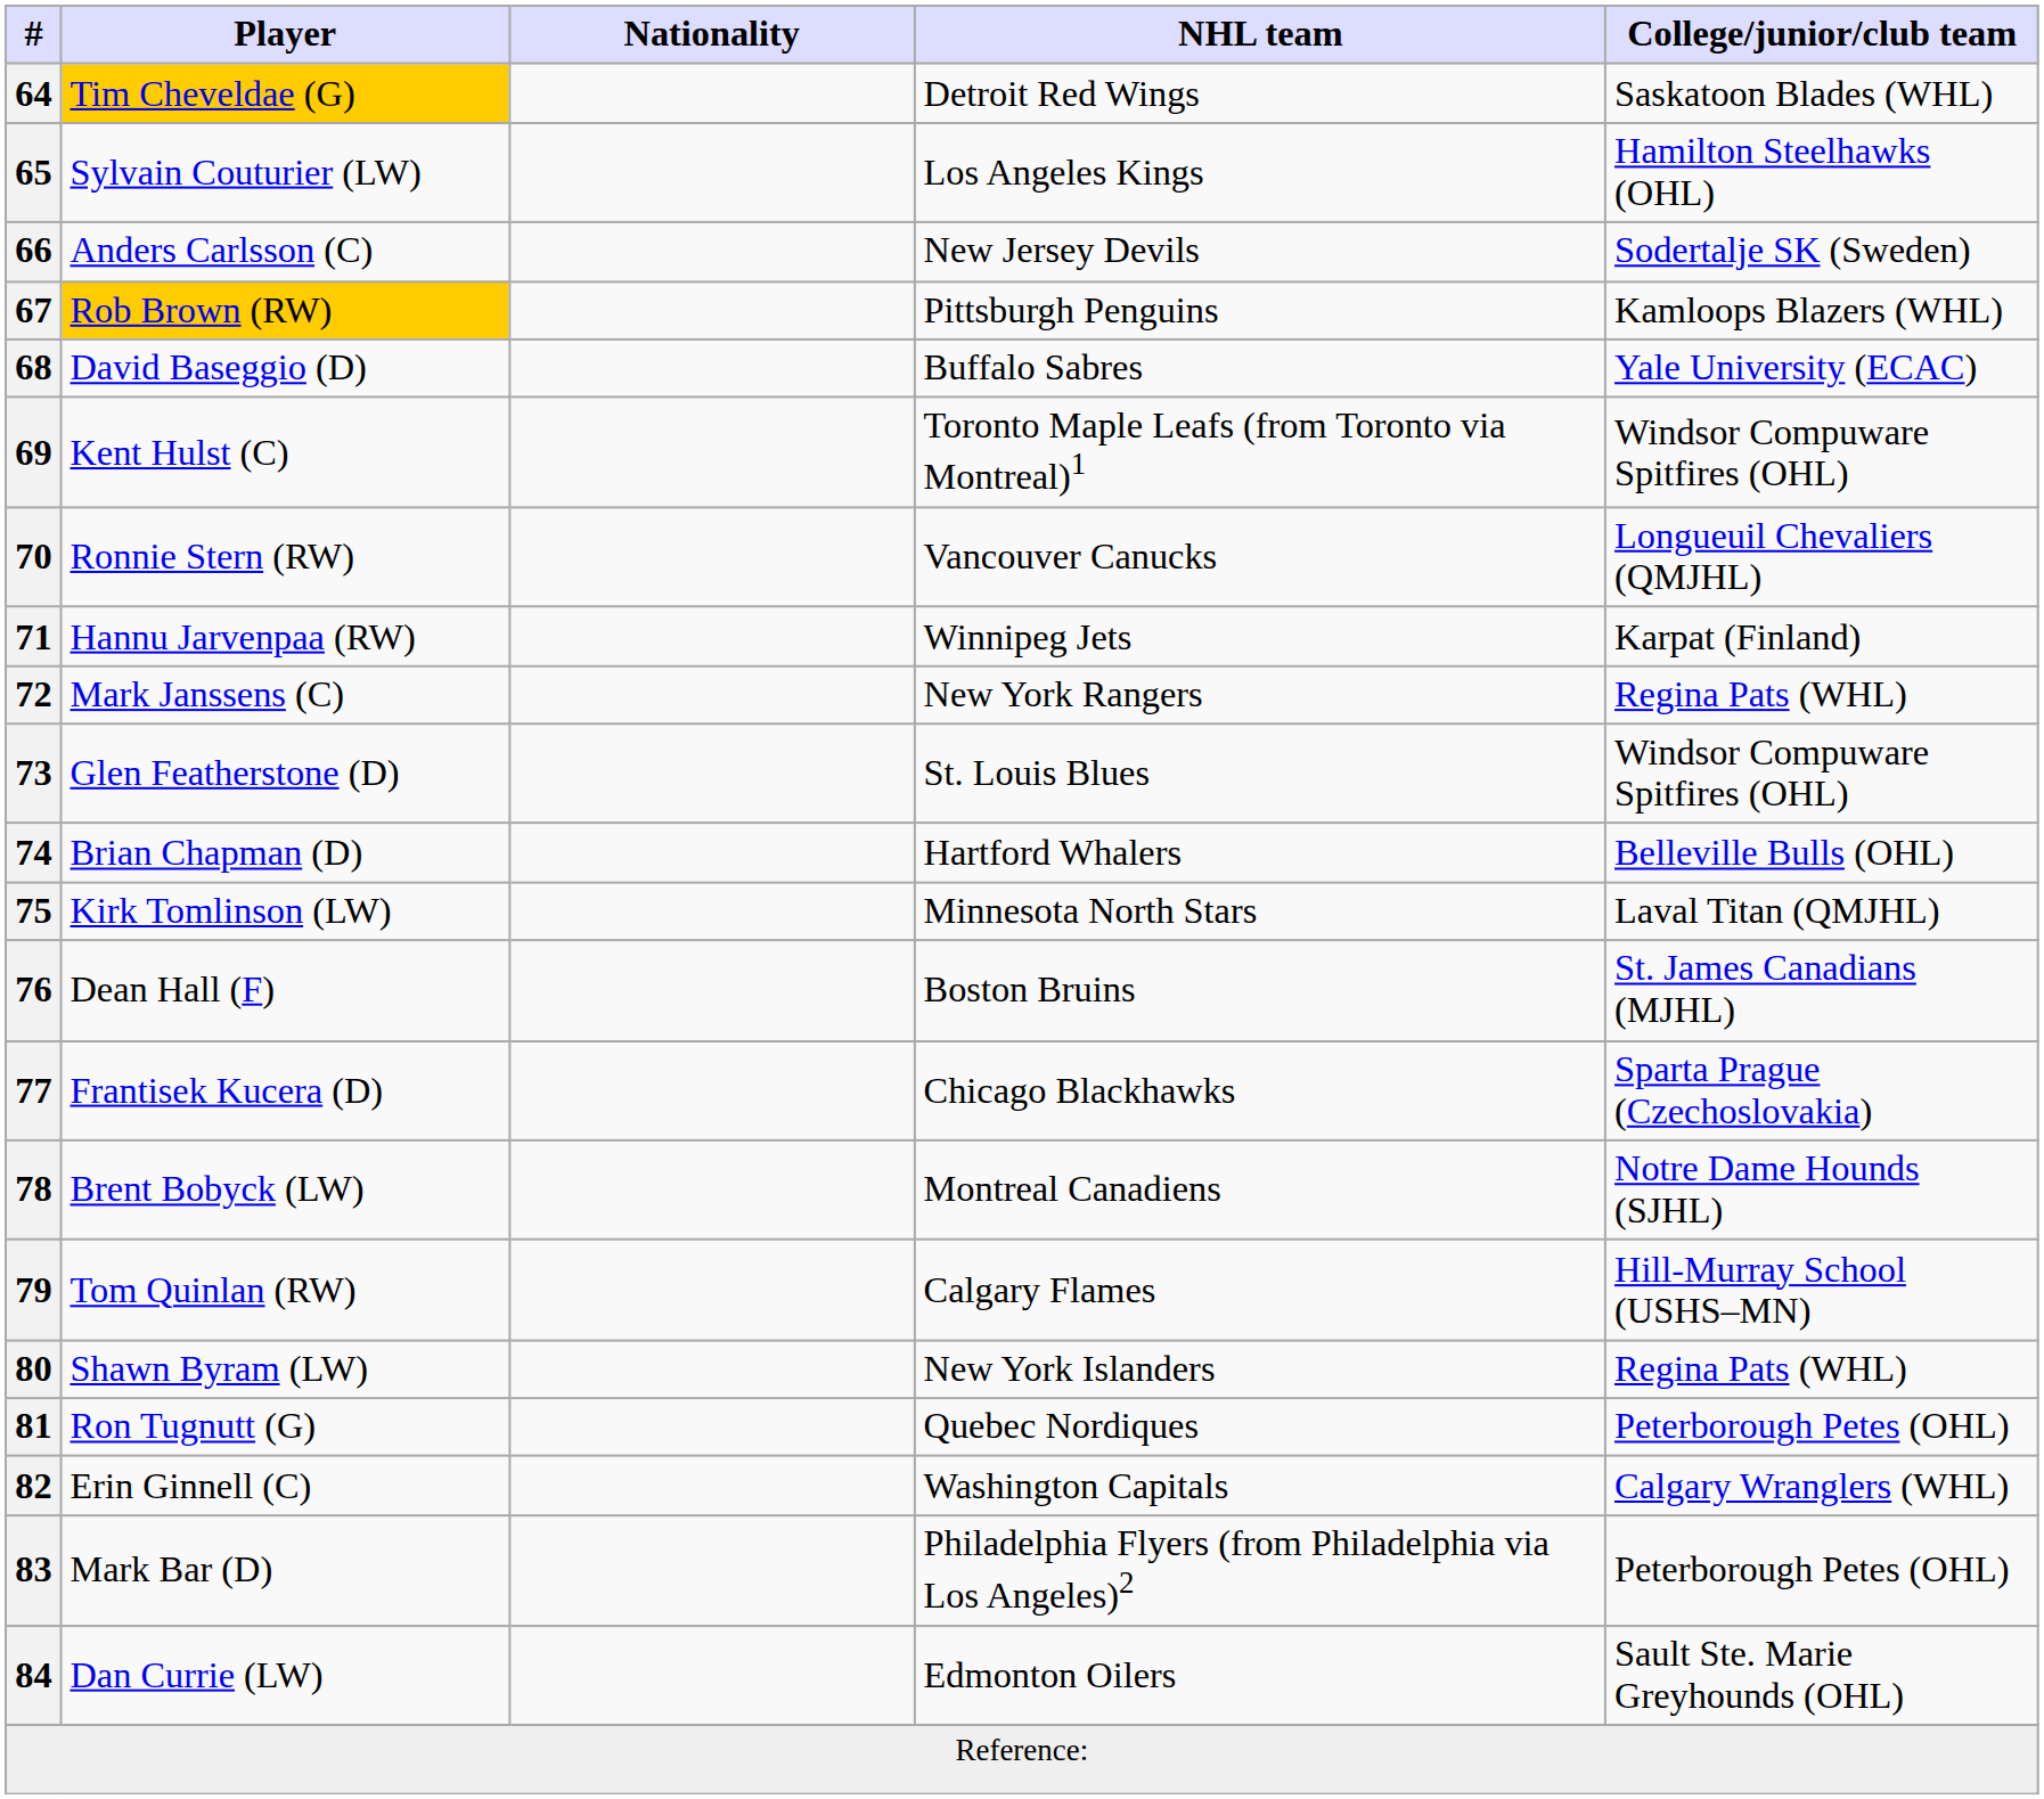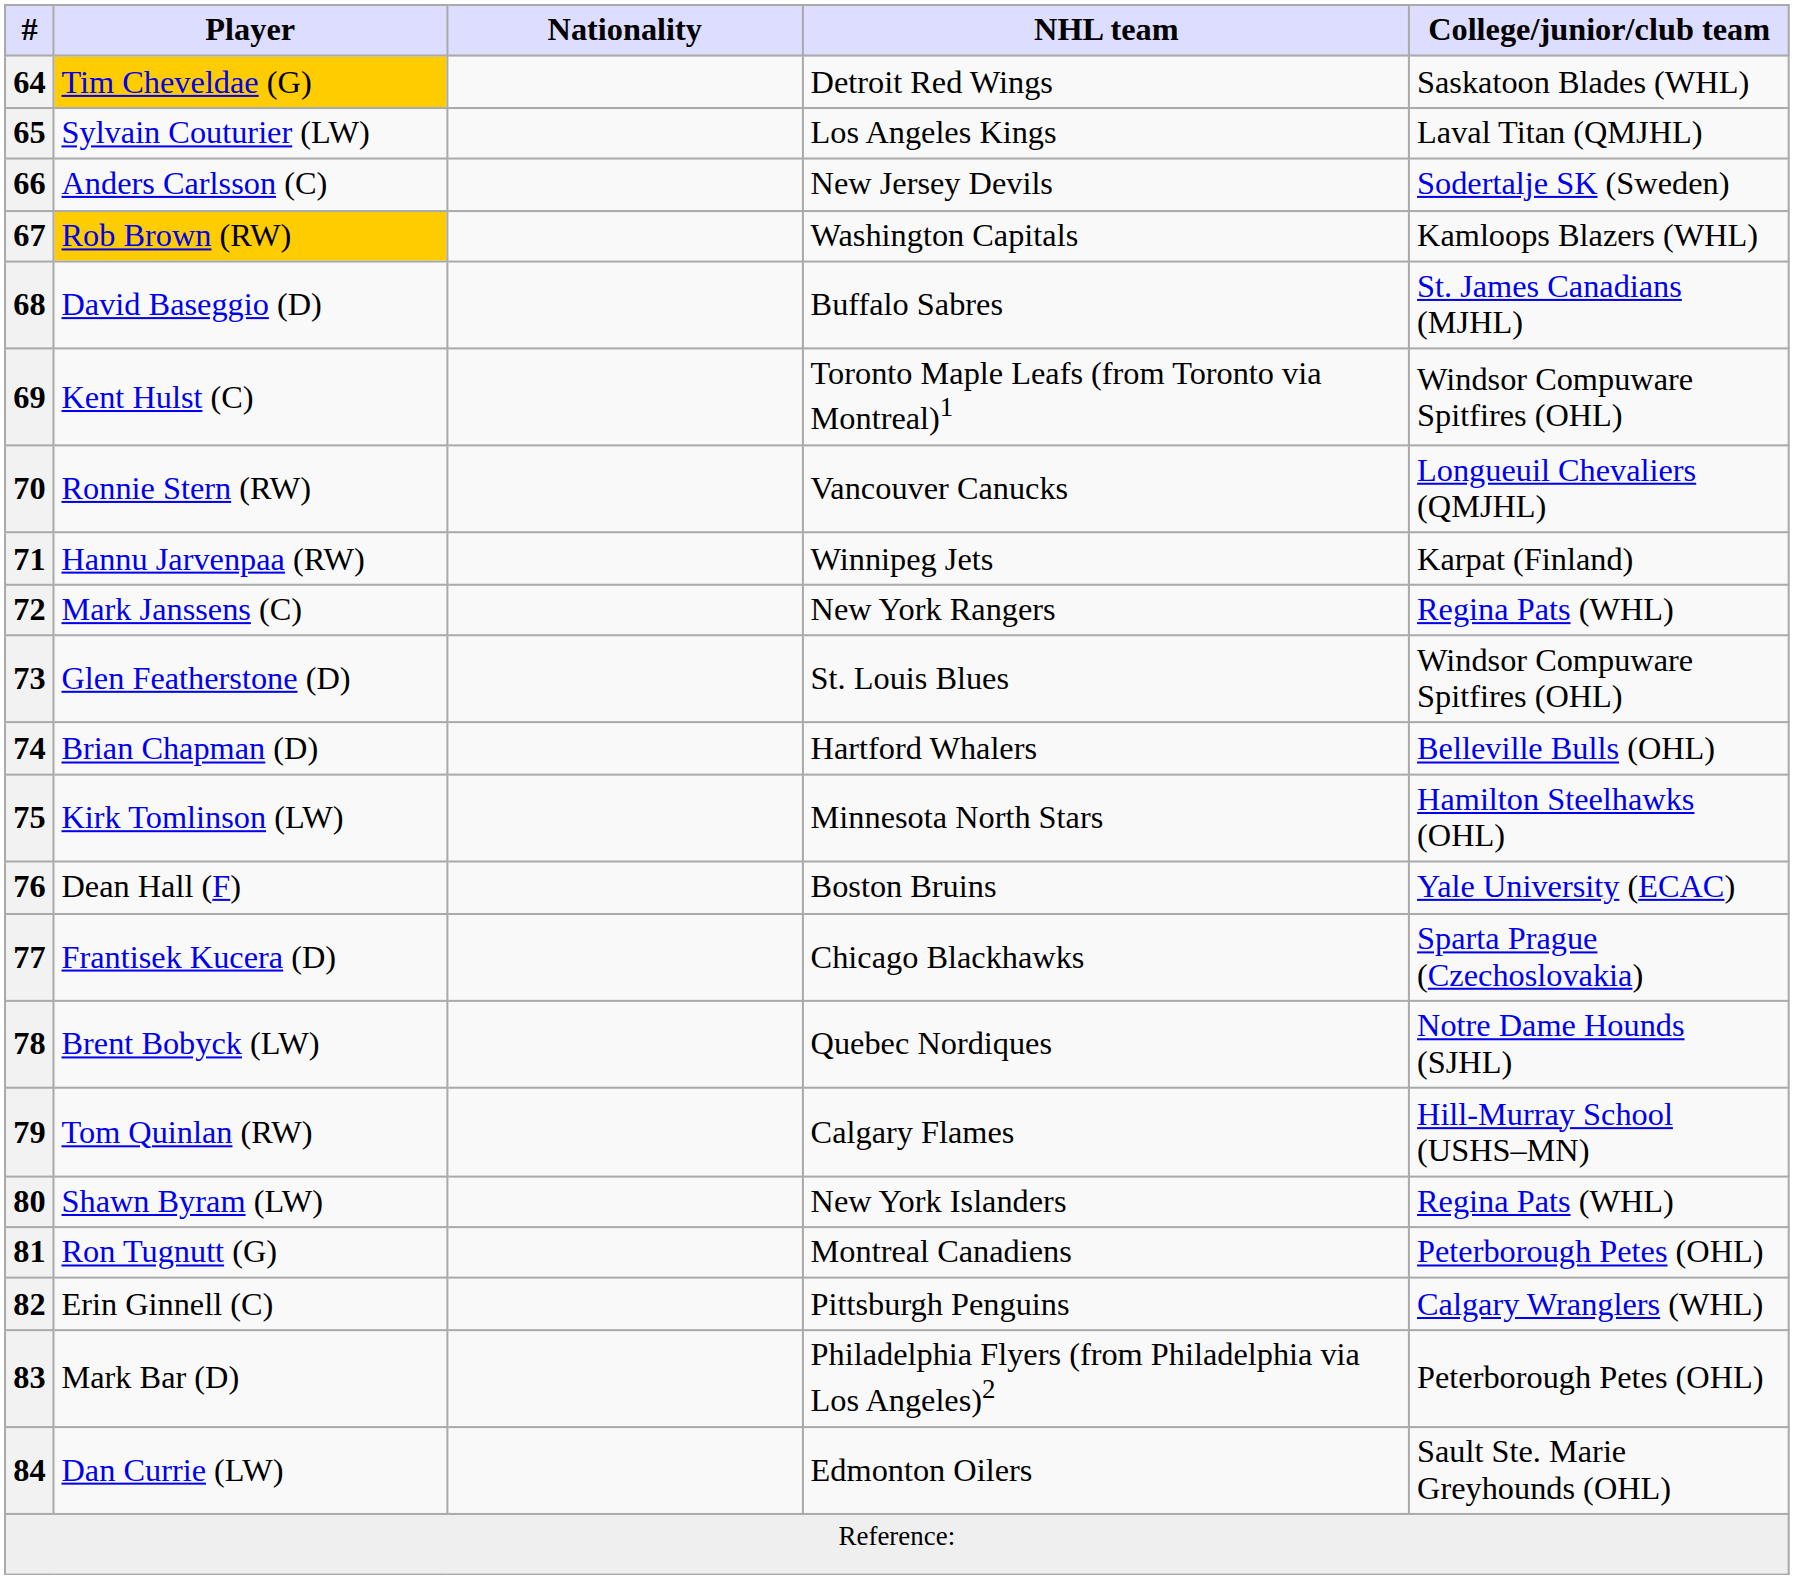65 | College/junior/club team: Hamilton Steelhawks (OHL) -> Laval Titan (QMJHL)
67 | NHL team: Pittsburgh Penguins -> Washington Capitals
68 | College/junior/club team: Yale University (ECAC) -> St. James Canadians (MJHL)
75 | College/junior/club team: Laval Titan (QMJHL) -> Hamilton Steelhawks (OHL)
76 | College/junior/club team: St. James Canadians (MJHL) -> Yale University (ECAC)
78 | NHL team: Montreal Canadiens -> Quebec Nordiques
81 | NHL team: Quebec Nordiques -> Montreal Canadiens
82 | NHL team: Washington Capitals -> Pittsburgh Penguins
